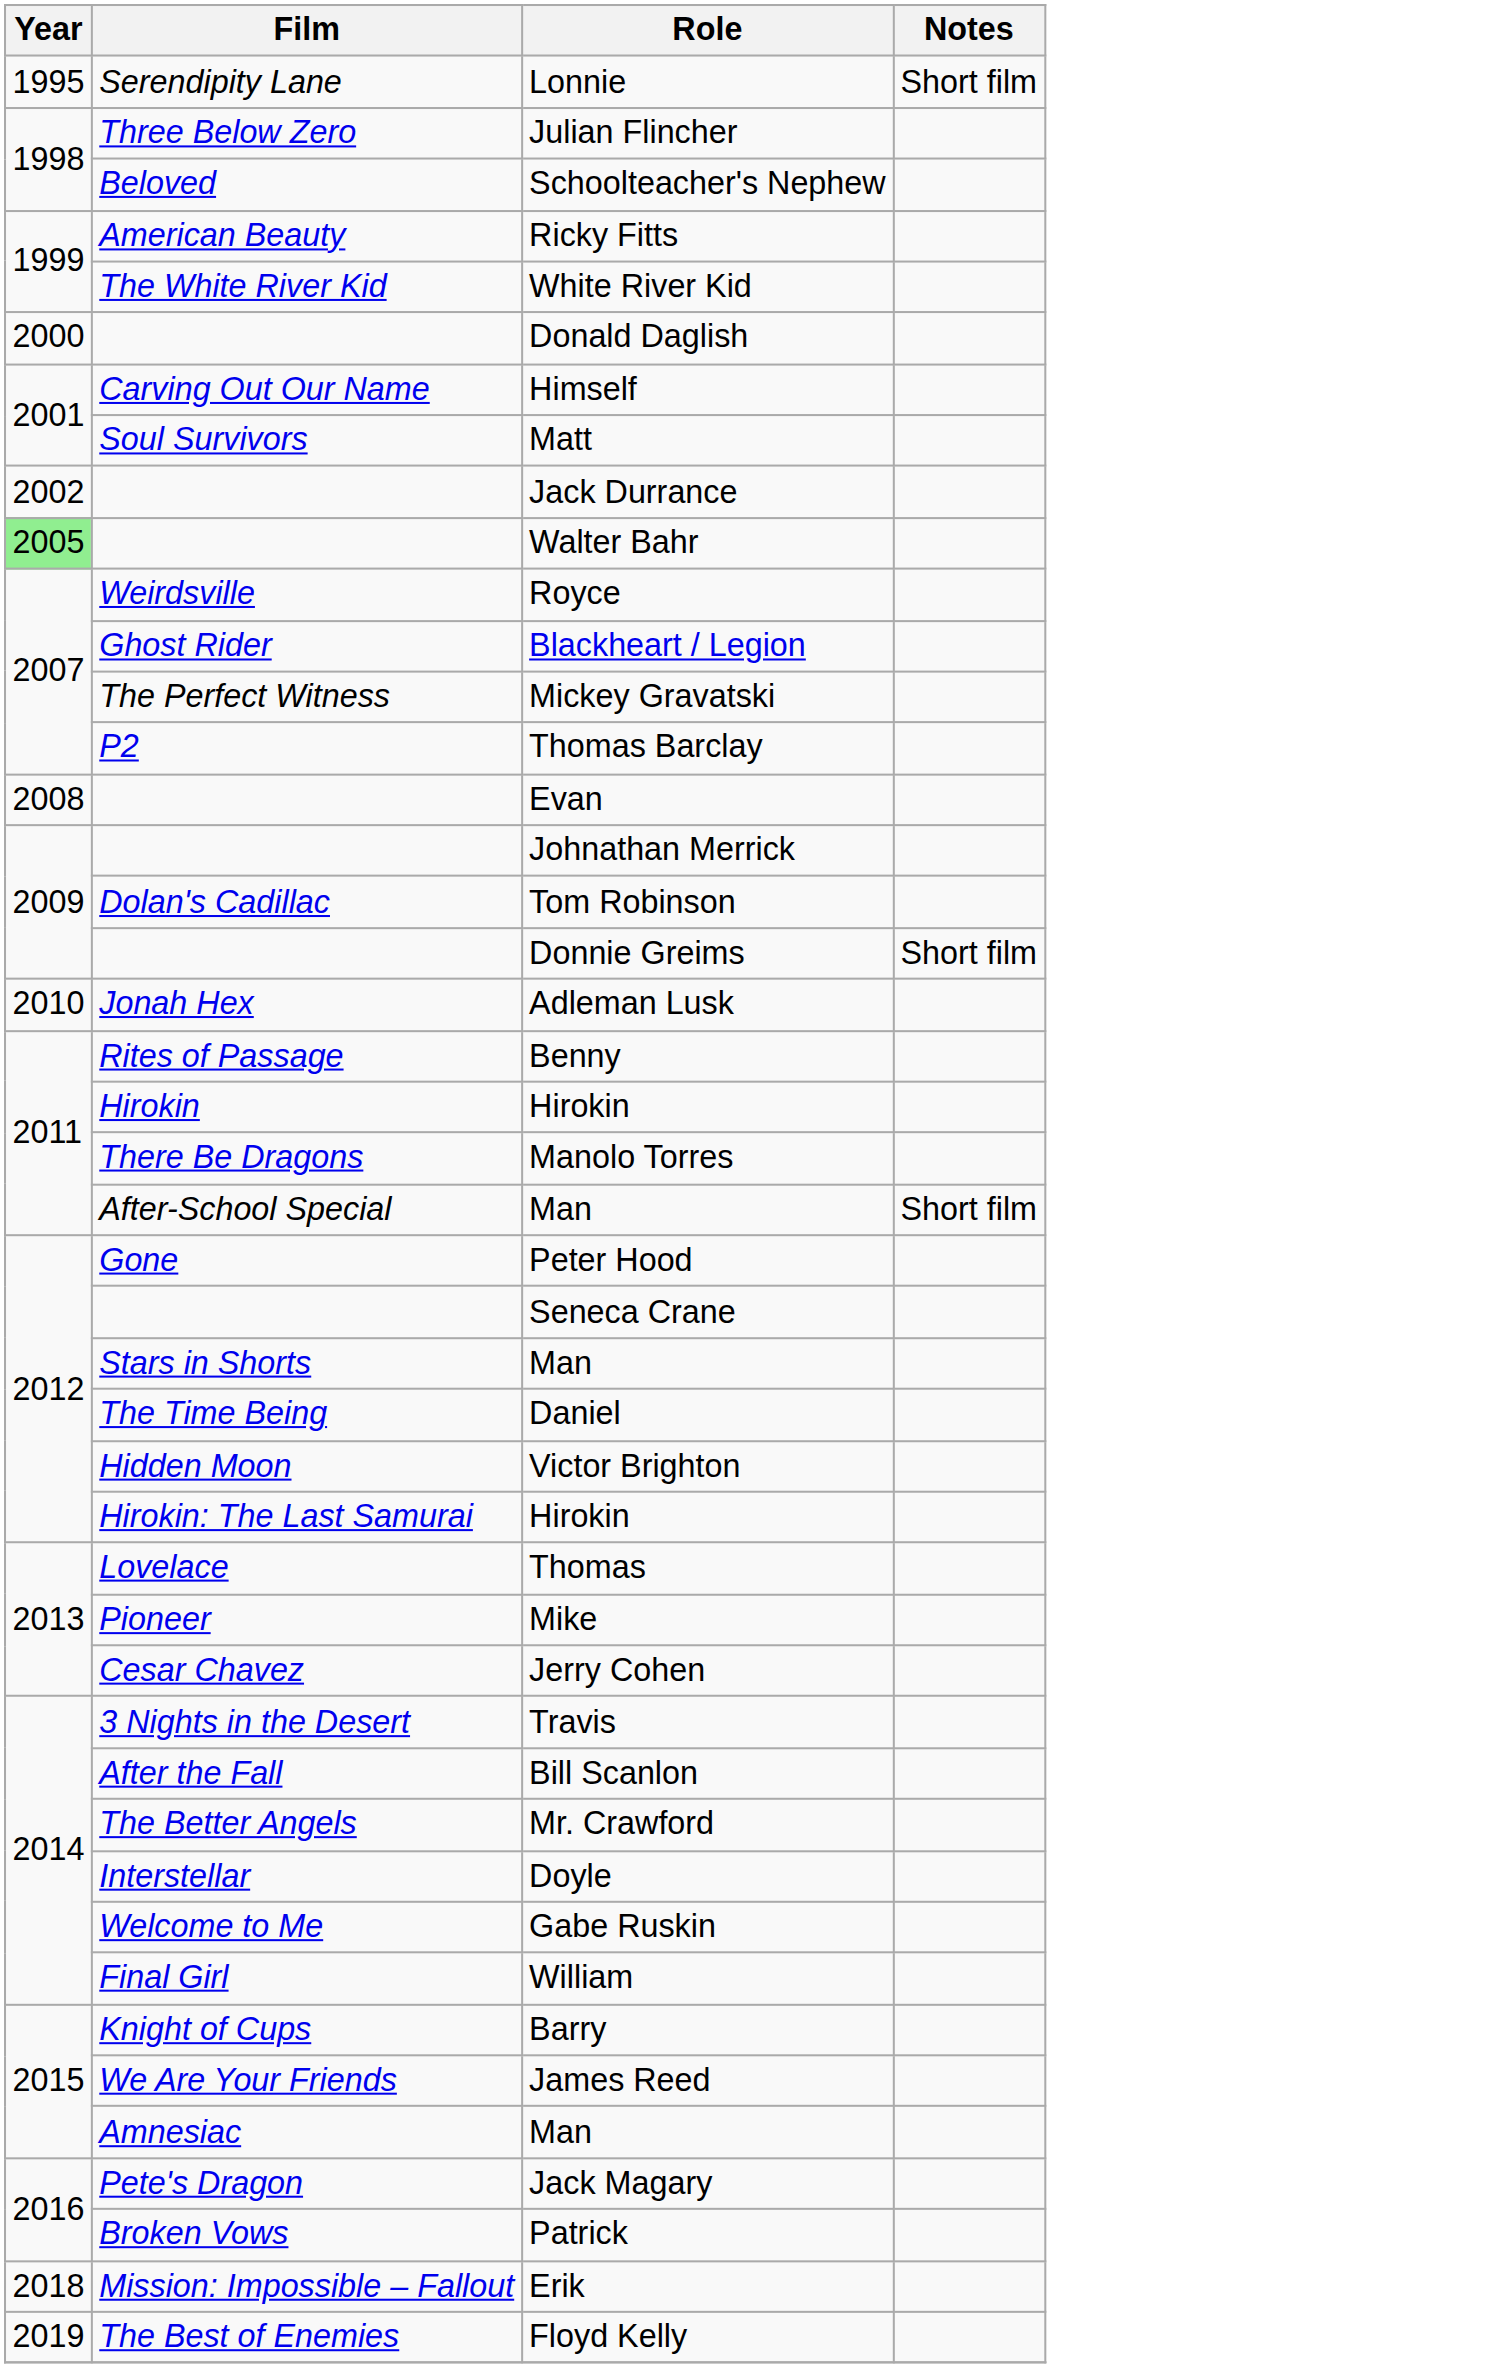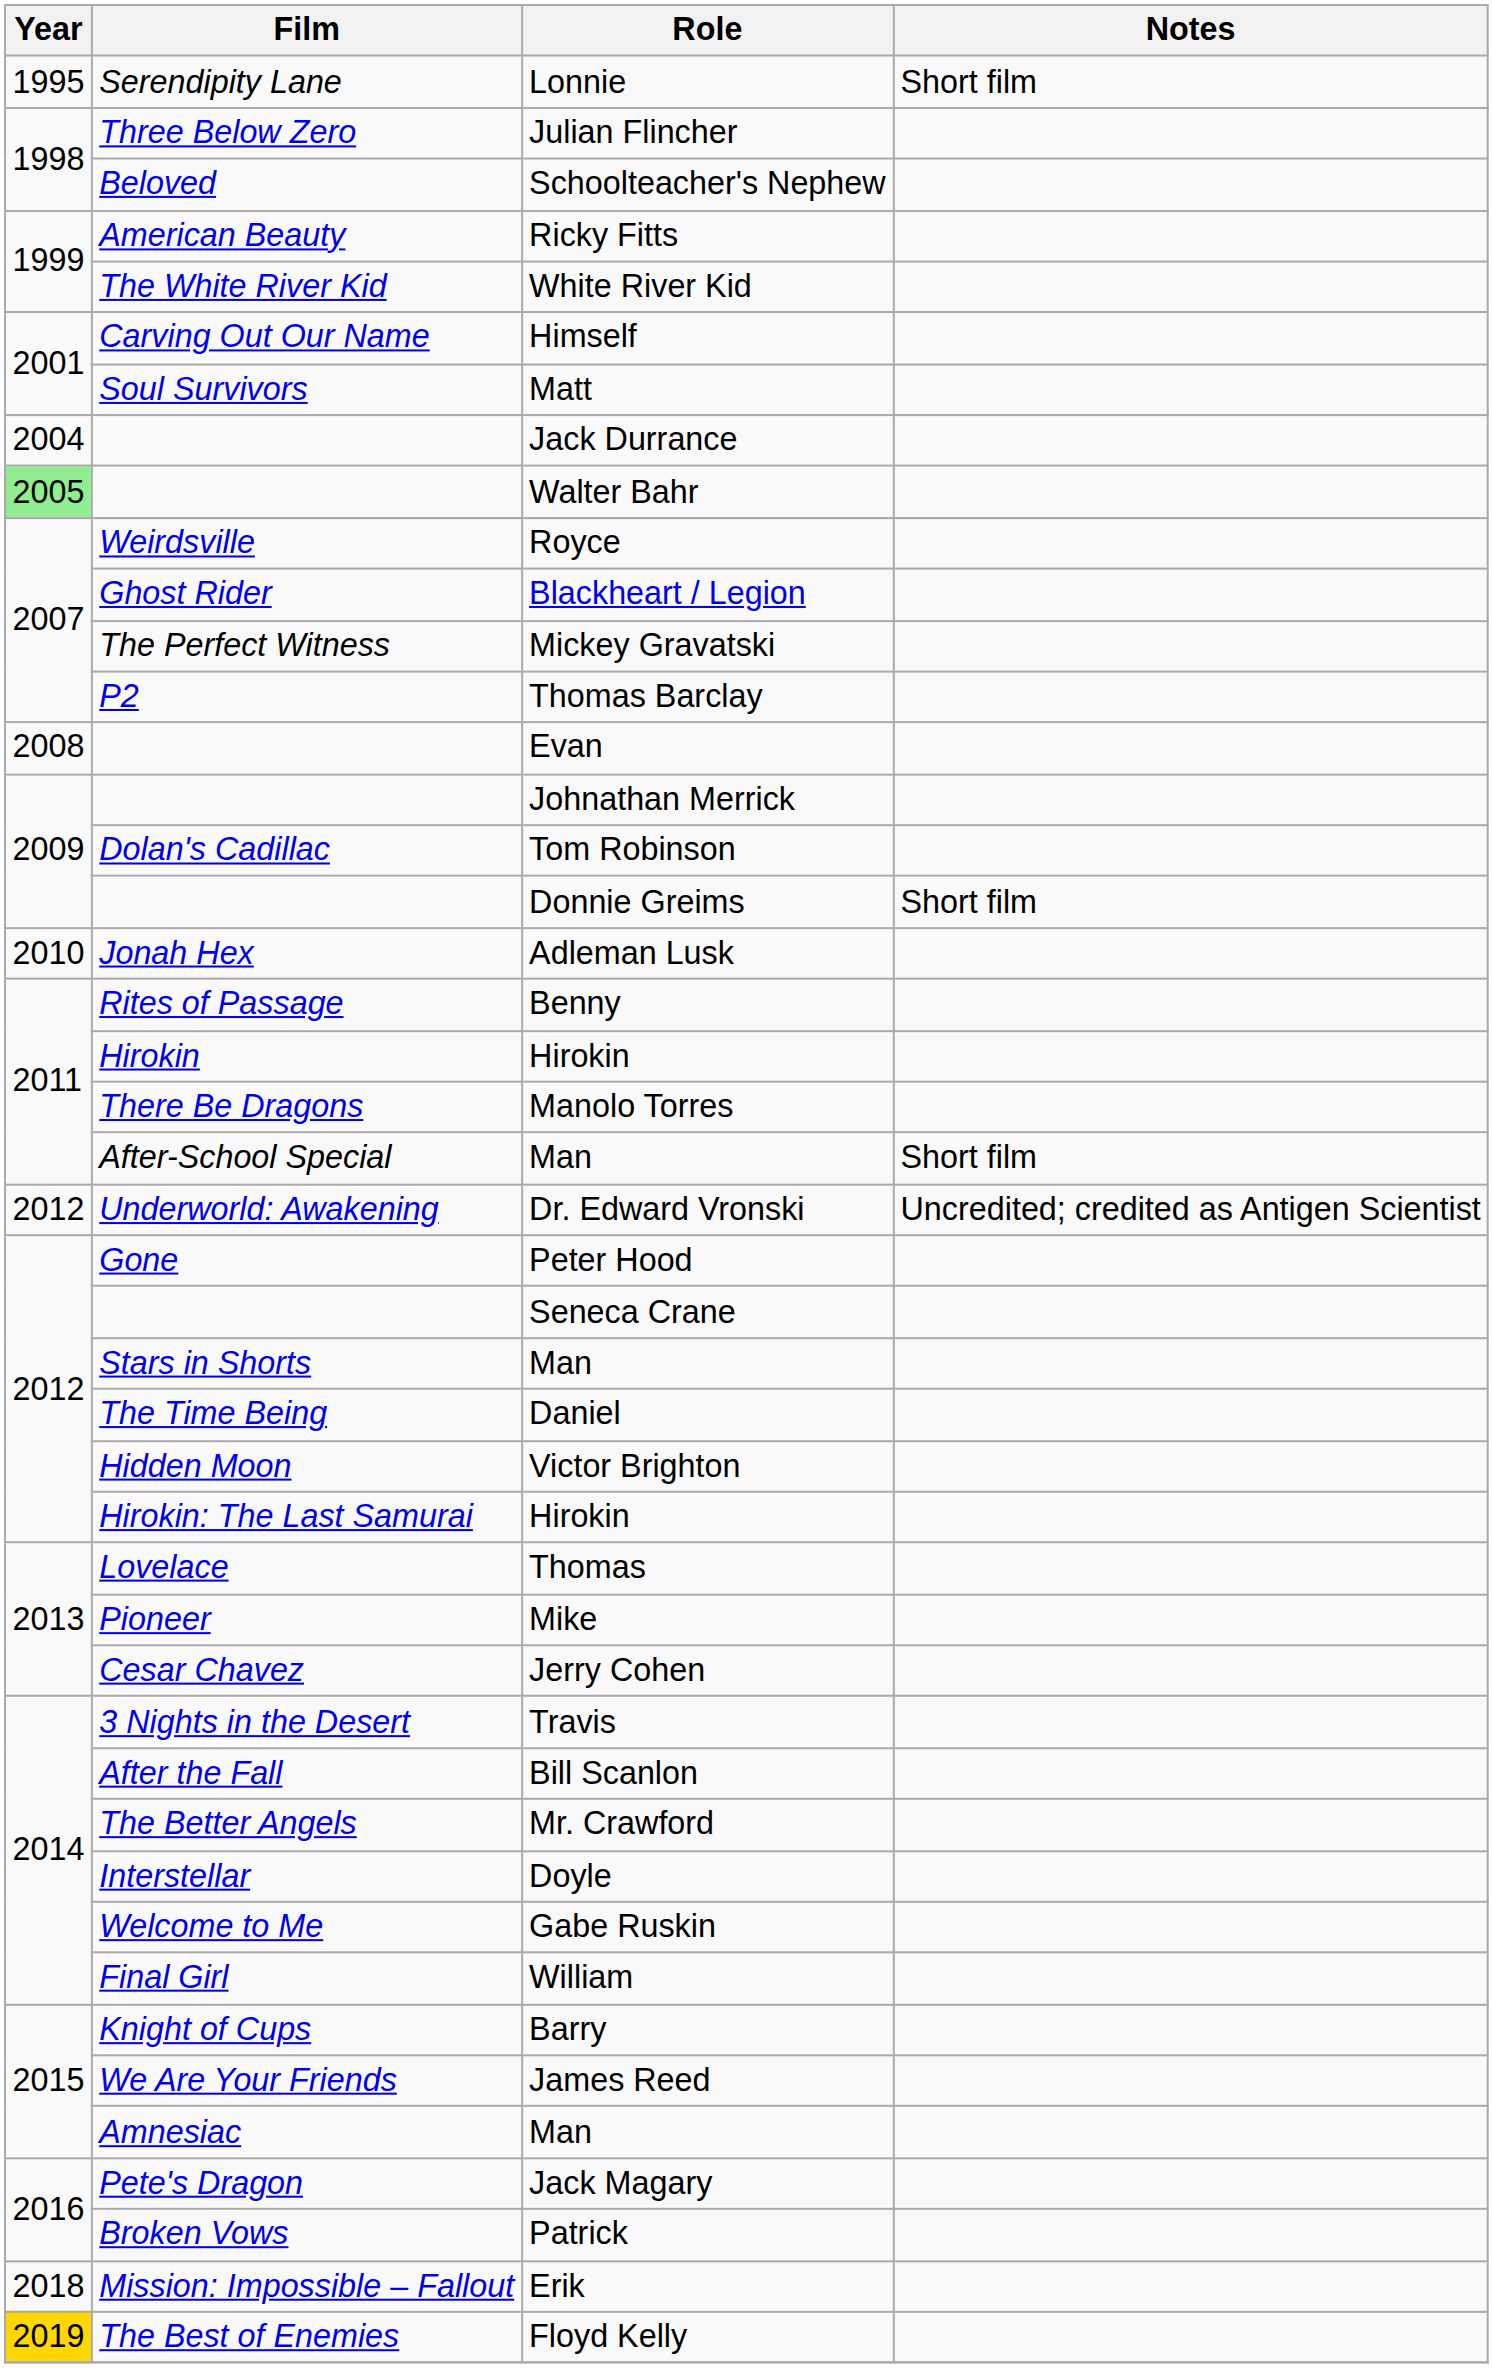- row: 2000 | Donald Daglish
Jack Durrance | Year: 2002 -> 2004
+ row: 2012 | Underworld: Awakening | Dr. Edward Vronski | Uncredited; credited as Antigen Scientist
Floyd Kelly | Year: no background -> gold background
